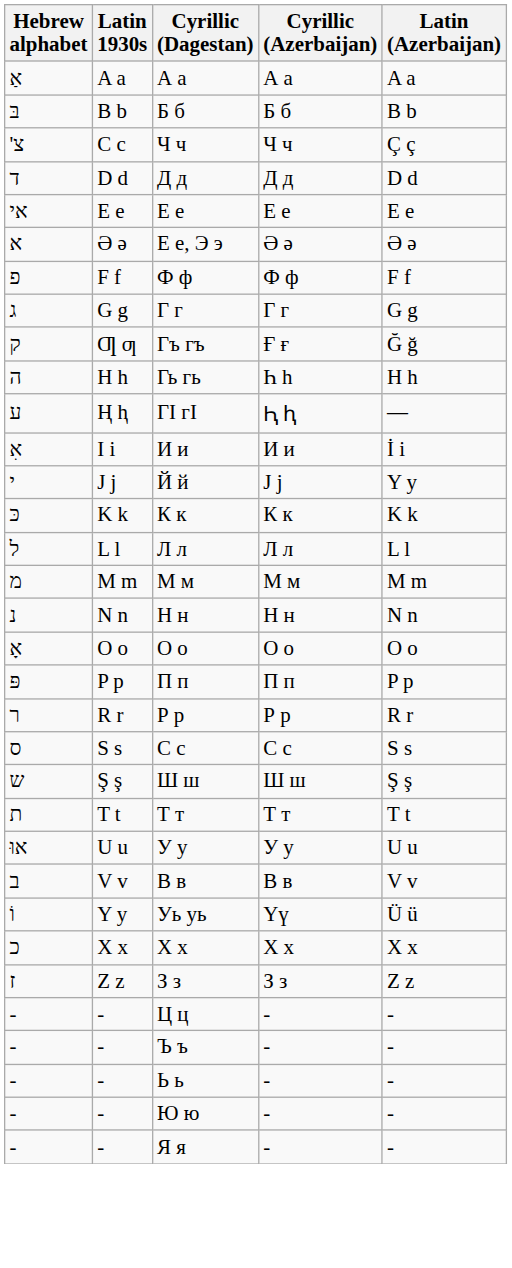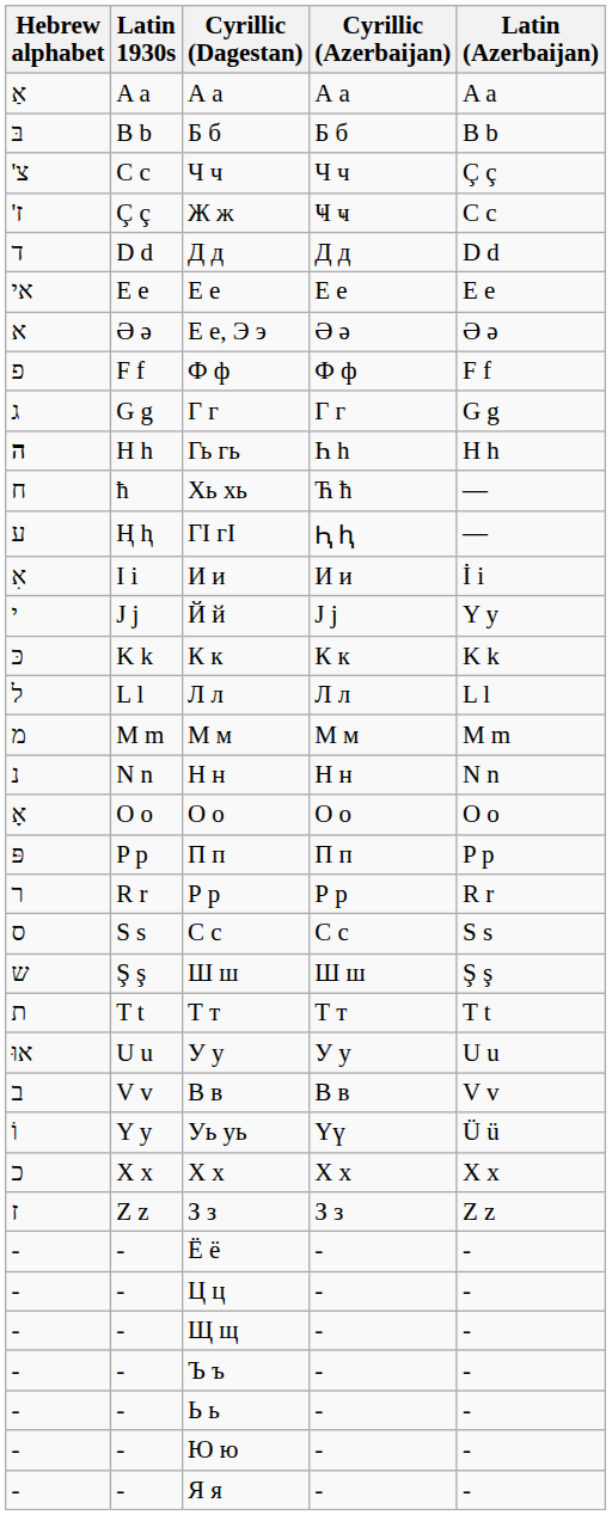+ row: 'ז | Ç ç | Ж ж | Ҹ ҹ | C c
- row: ק | Ƣ ƣ | Гъ гъ | Ғ ғ | Ğ ğ
Гь гь | Hebrew alphabet: normal -> bold
+ row: ח | ħ | Хь хь | Ћ ћ | —
+ row: - | - | Ё ё | - | -
+ row: - | - | Щ щ | - | -
